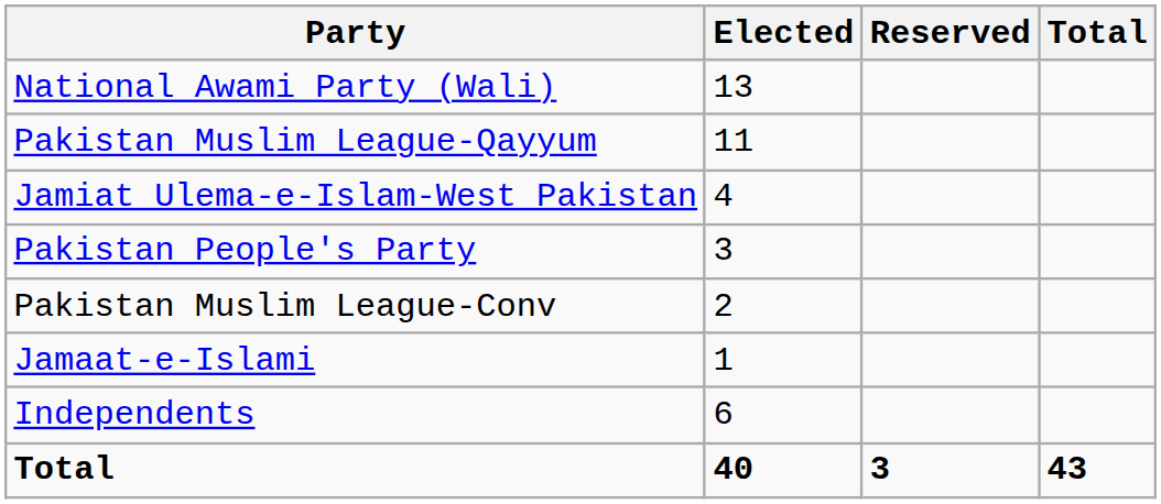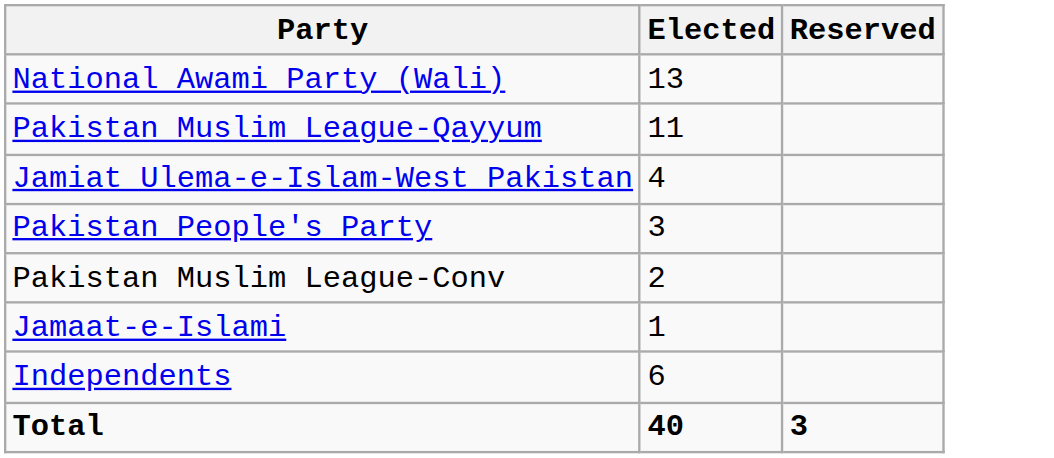- column: Total | 43
